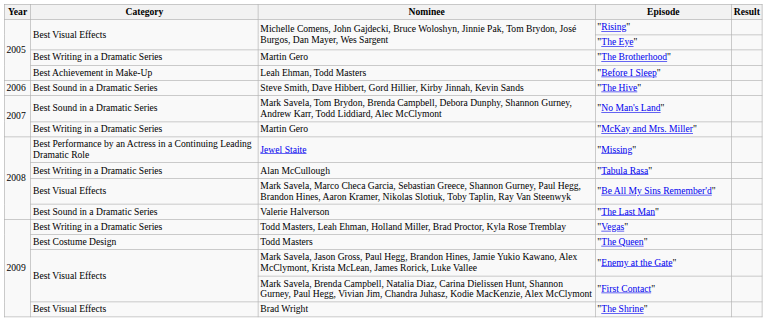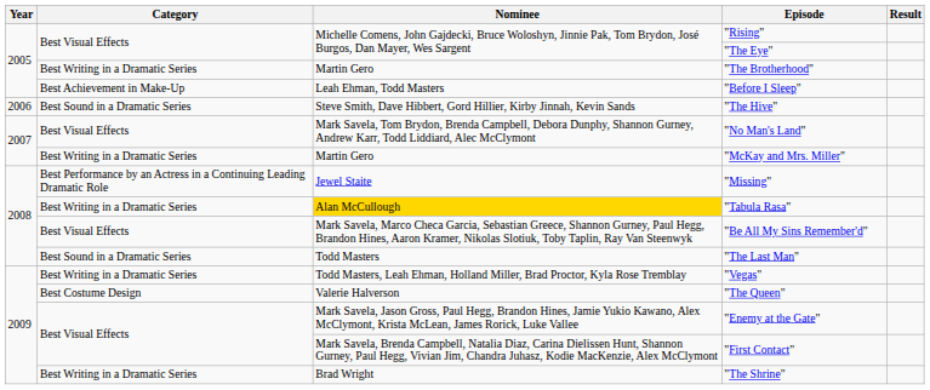"No Man's Land" | Category: Best Sound in a Dramatic Series -> Best Visual Effects
"Tabula Rasa" | Nominee: no background -> gold background
"The Last Man" | Nominee: Valerie Halverson -> Todd Masters
"The Queen" | Nominee: Todd Masters -> Valerie Halverson
"The Shrine" | Category: Best Visual Effects -> Best Writing in a Dramatic Series
